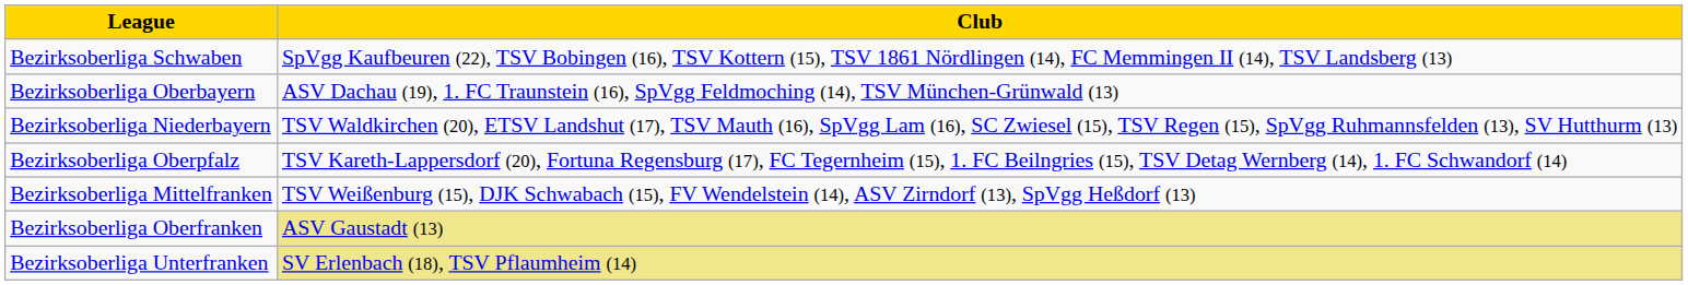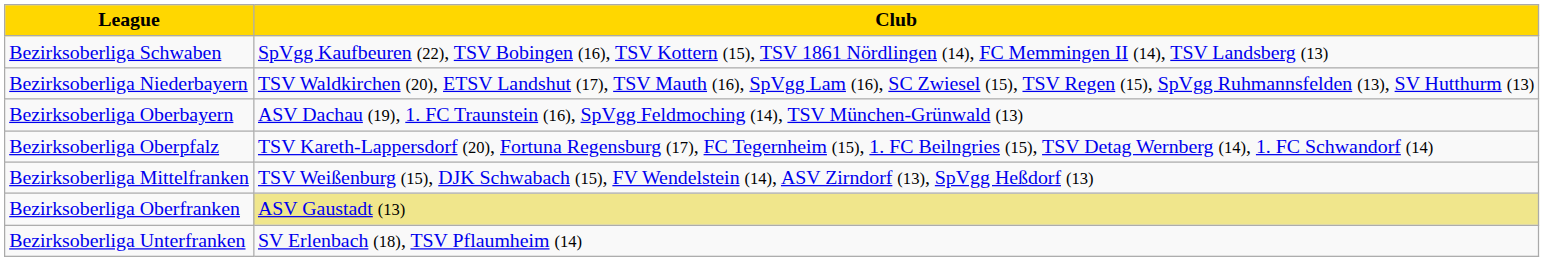rows swapped: Bezirksoberliga Oberbayern <-> Bezirksoberliga Niederbayern
Bezirksoberliga Unterfranken | Club: khaki background -> no background
